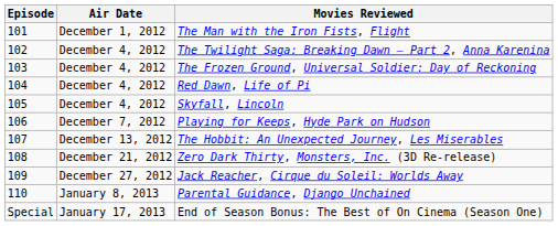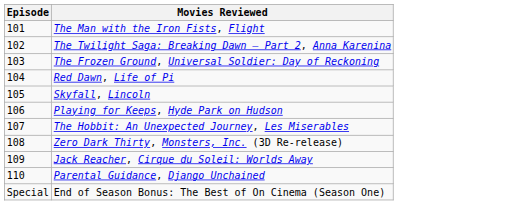- column: Air Date | December 1, 2012 | December 4, 2012 | December 4, 2012 | December 4, 2012 | December 4, 2012 | December 7, 2012 | December 13, 2012 | December 21, 2012 | December 27, 2012 | January 8, 2013 | January 17, 2013
